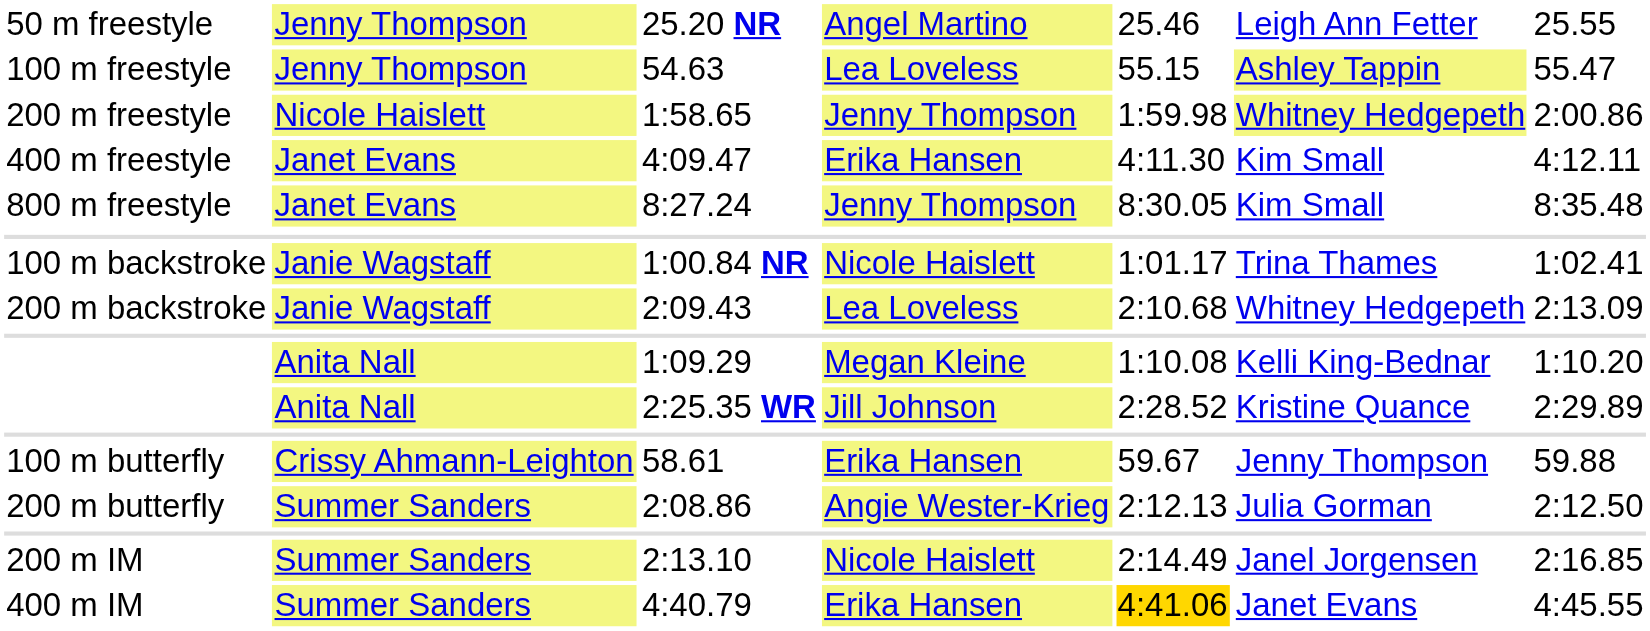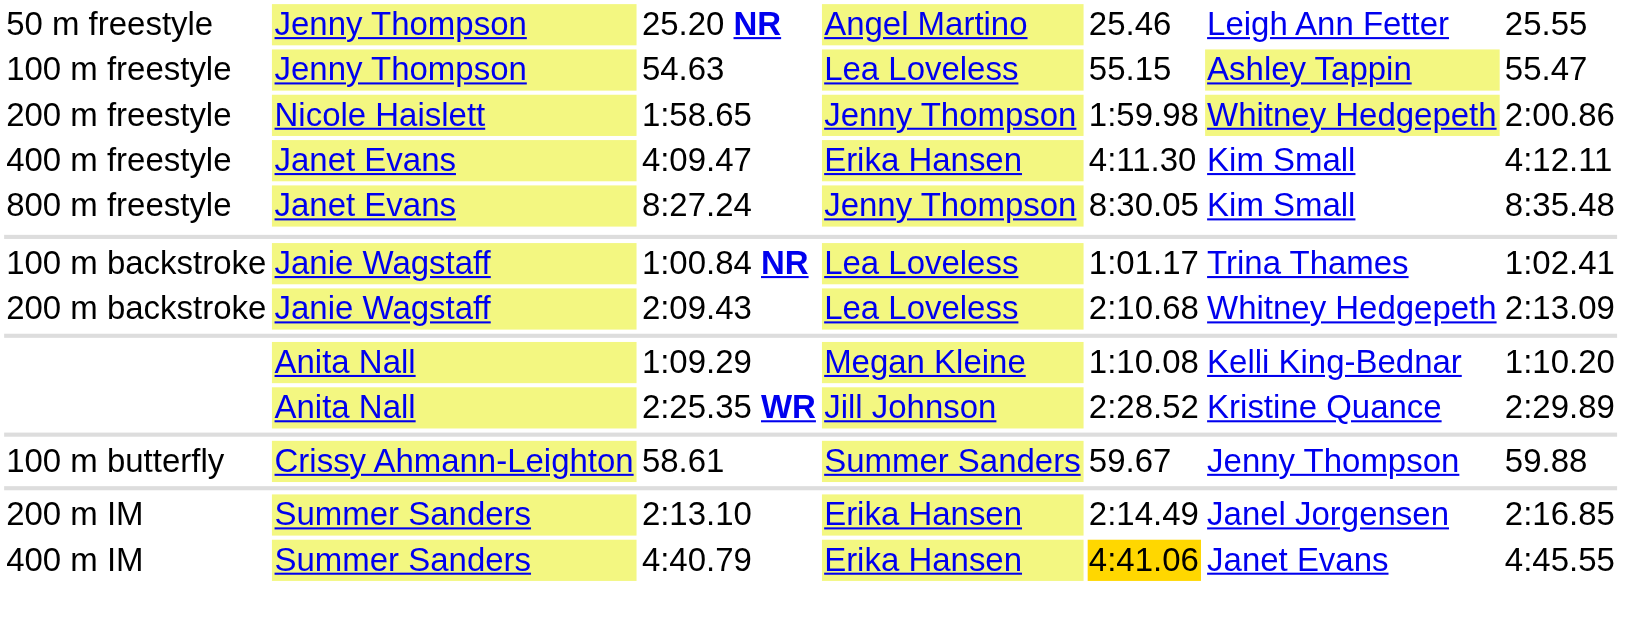1:00.84 NR | column 4: Nicole Haislett -> Lea Loveless
58.61 | column 4: Erika Hansen -> Summer Sanders
- row: 200 m butterfly | Summer Sanders | 2:08.86 | Angie Wester-Krieg | 2:12.13 | Julia Gorman | 2:12.50
2:13.10 | column 4: Nicole Haislett -> Erika Hansen
